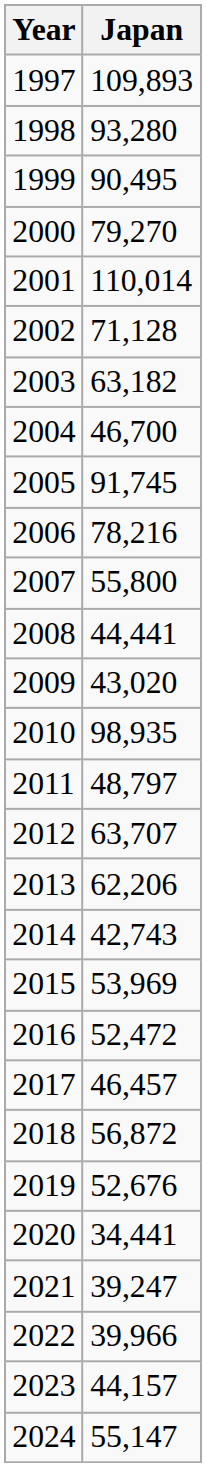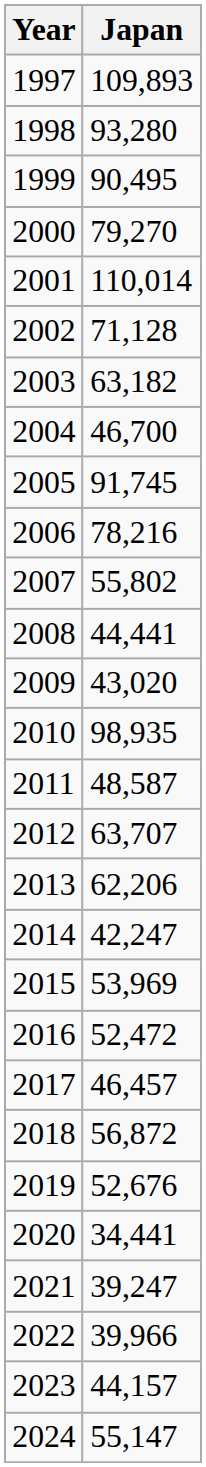2007 | Japan: 55,800 -> 55,802
2011 | Japan: 48,797 -> 48,587
2014 | Japan: 42,743 -> 42,247
